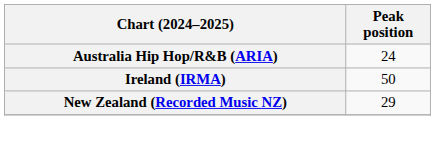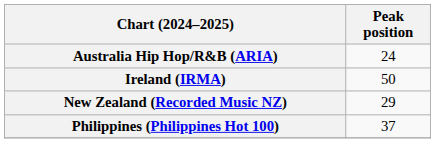+ row: Philippines (Philippines Hot 100) | 37
